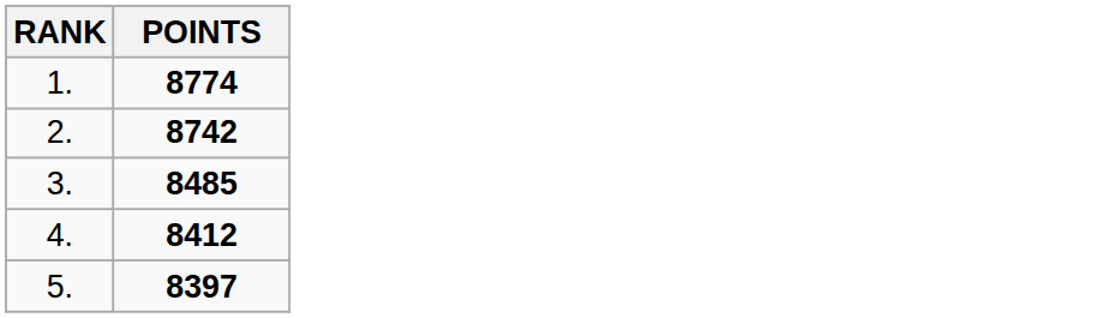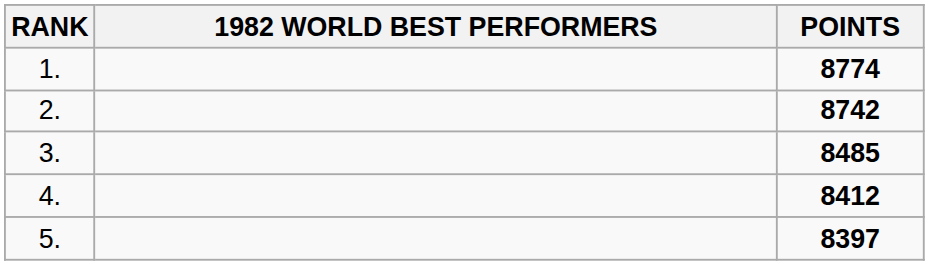+ column: 1982 WORLD BEST PERFORMERS
